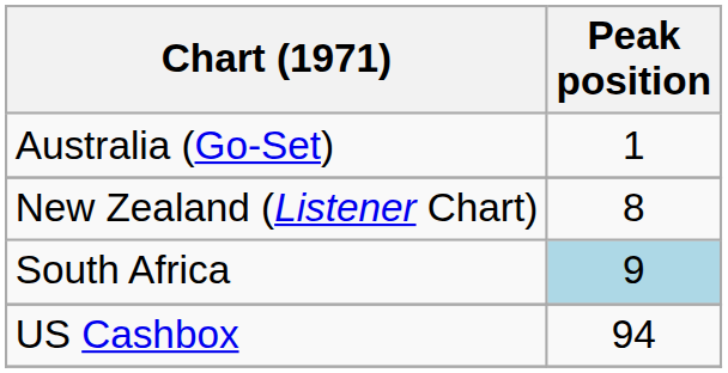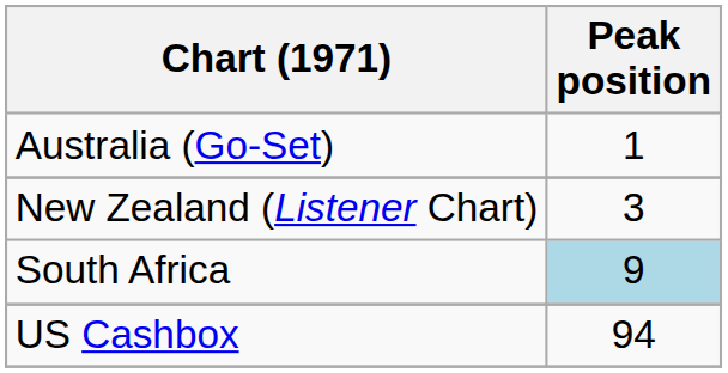New Zealand (Listener Chart) | Peak position: 8 -> 3
